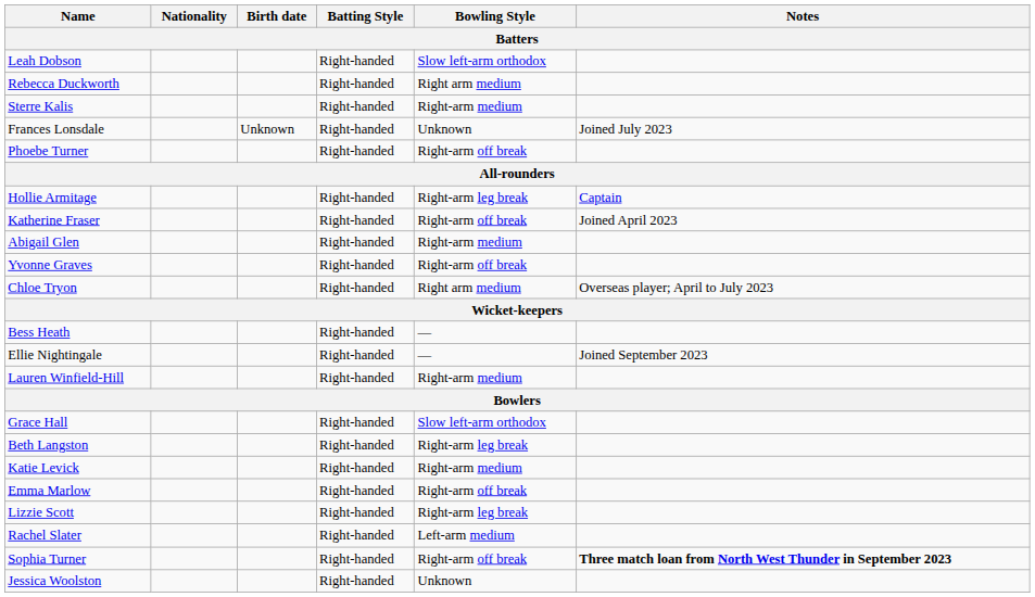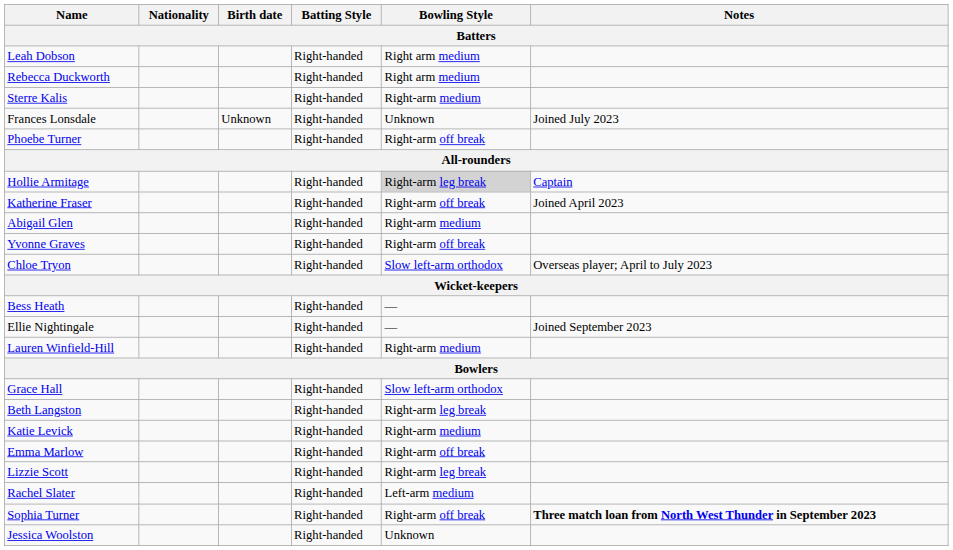Leah Dobson | Bowling Style: Slow left-arm orthodox -> Right arm medium
Hollie Armitage | Bowling Style: no background -> lightgrey background
Chloe Tryon | Bowling Style: Right arm medium -> Slow left-arm orthodox
